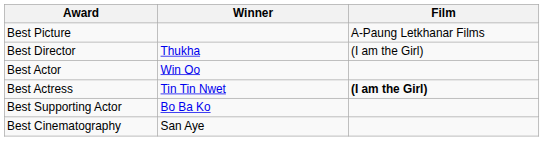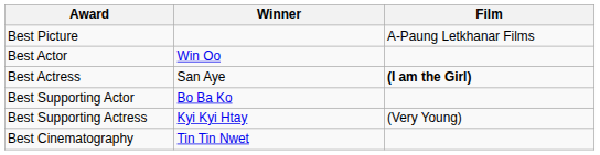- row: Best Director | Thukha | (I am the Girl)
Best Actress | Winner: Tin Tin Nwet -> San Aye
+ row: Best Supporting Actress | Kyi Kyi Htay | (Very Young)
Best Cinematography | Winner: San Aye -> Tin Tin Nwet
